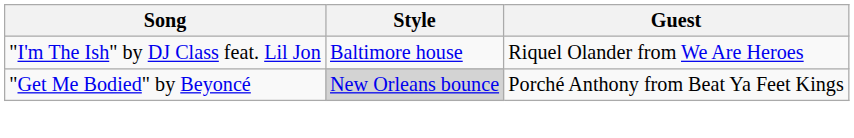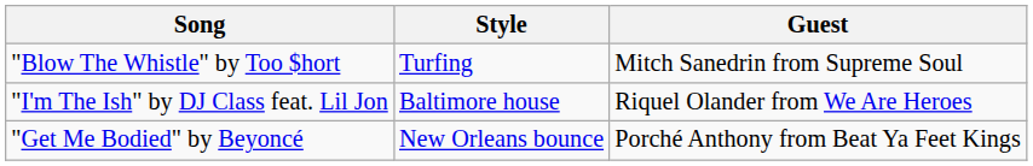+ row: "Blow The Whistle" by Too $hort | Turfing | Mitch Sanedrin from Supreme Soul
"Get Me Bodied" by Beyoncé | Style: lightgrey background -> no background
